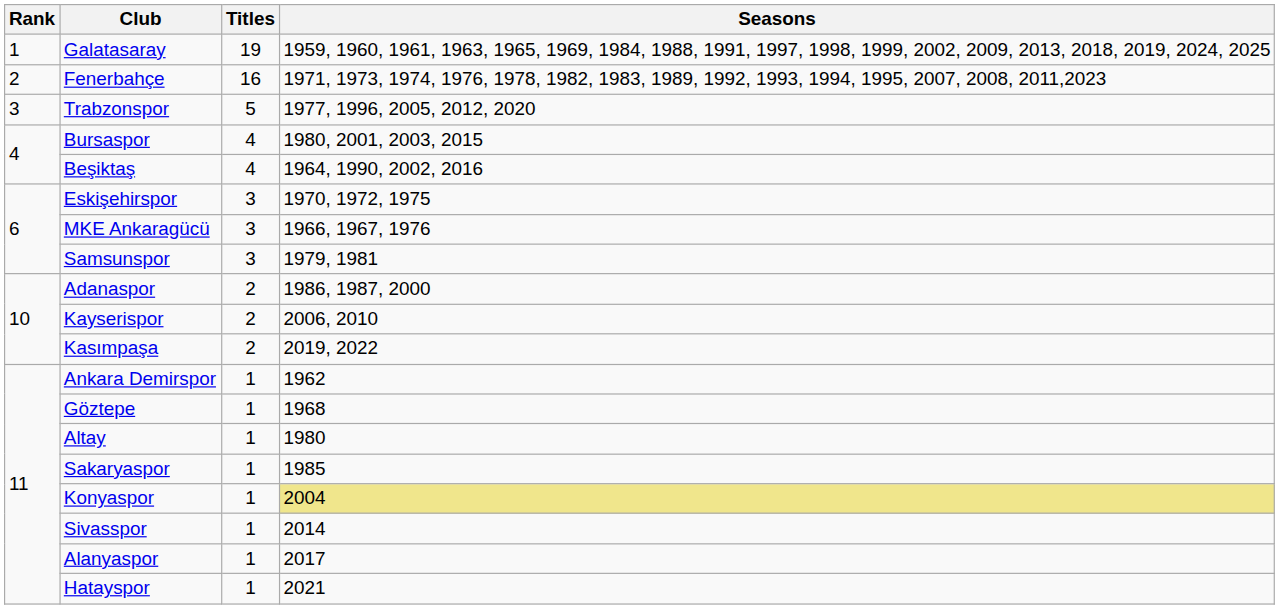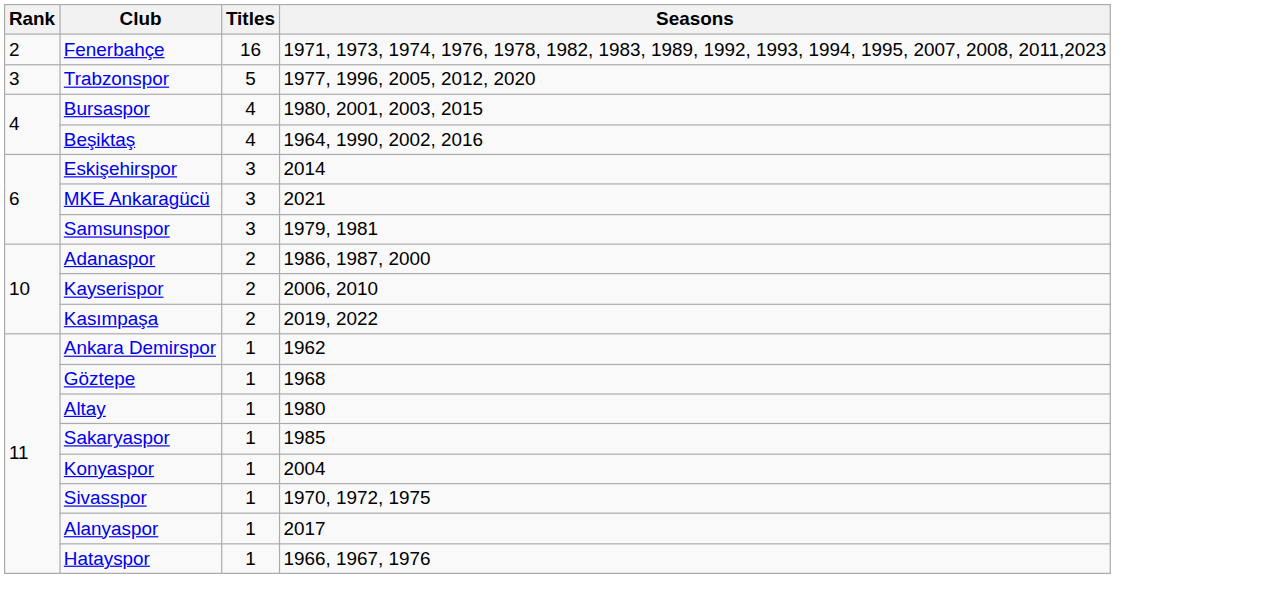- row: 1 | Galatasaray | 19 | 1959, 1960, 1961, 1963, 1965, 1969, 1984, 1988, 1991, 1997, 1998, 1999, 2002, 2009, 2013, 2018, 2019, 2024, 2025
Eskişehirspor | Seasons: 1970, 1972, 1975 -> 2014
MKE Ankaragücü | Seasons: 1966, 1967, 1976 -> 2021
Konyaspor | Seasons: khaki background -> no background
Sivasspor | Seasons: 2014 -> 1970, 1972, 1975
Hatayspor | Seasons: 2021 -> 1966, 1967, 1976
